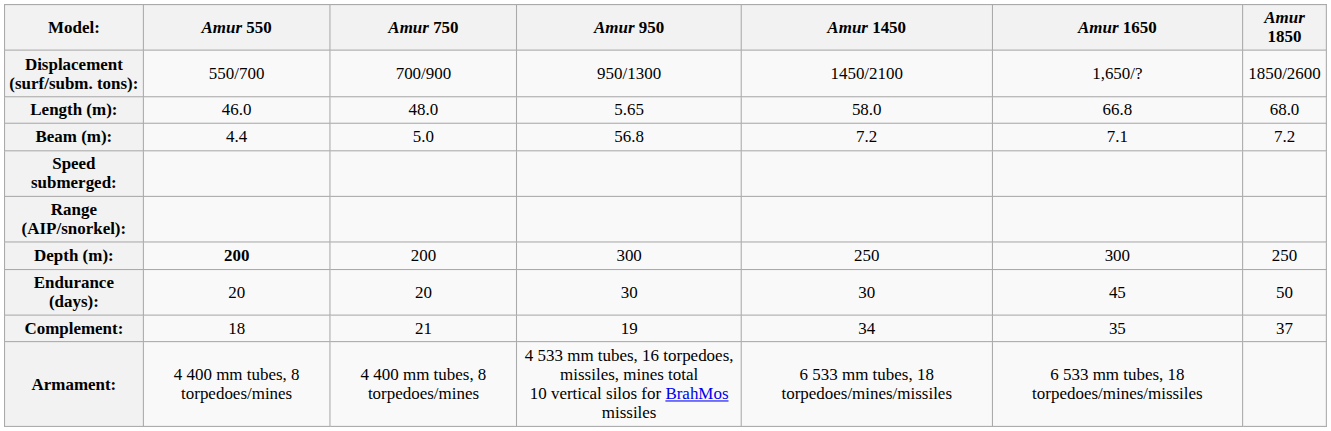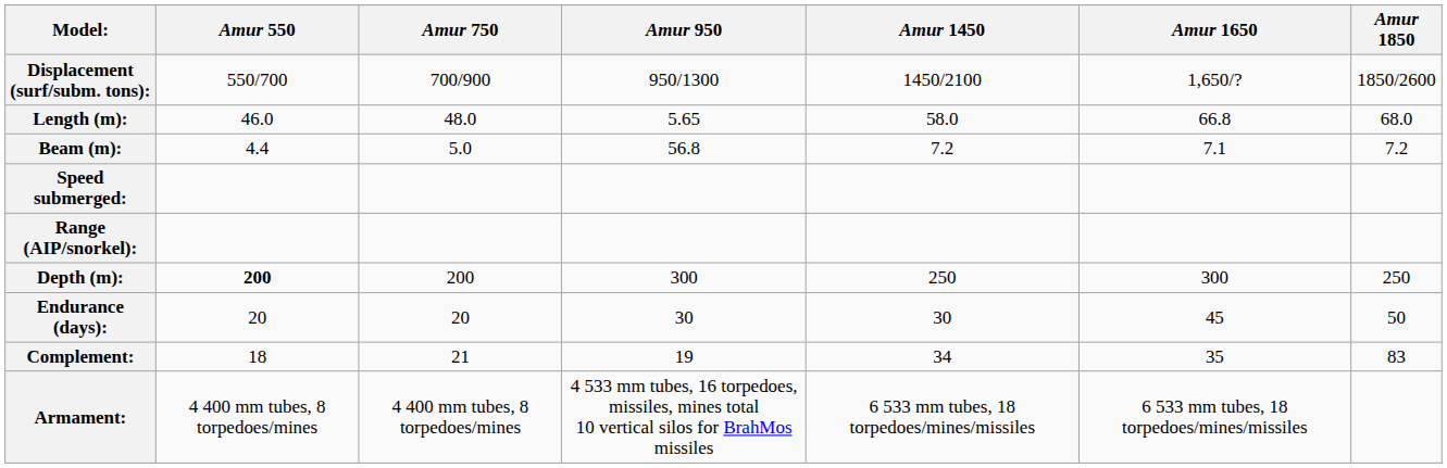Complement: | Amur 1850: 37 -> 83
